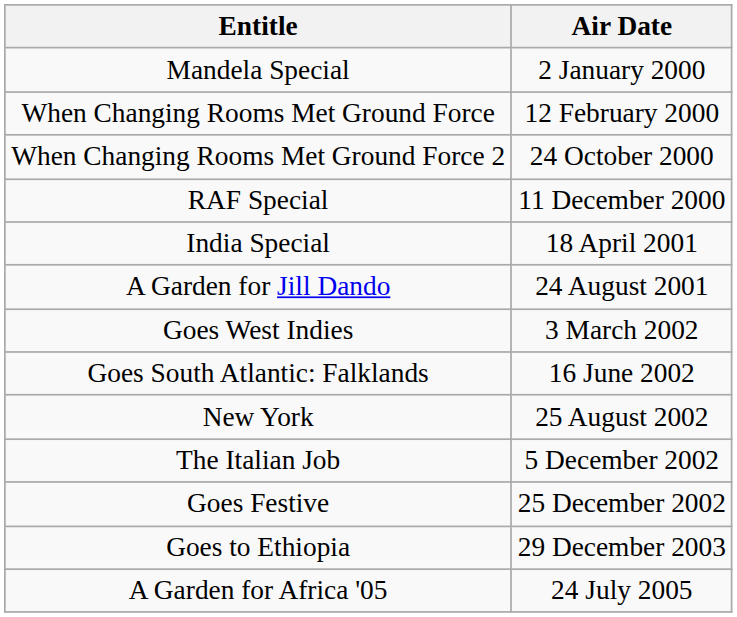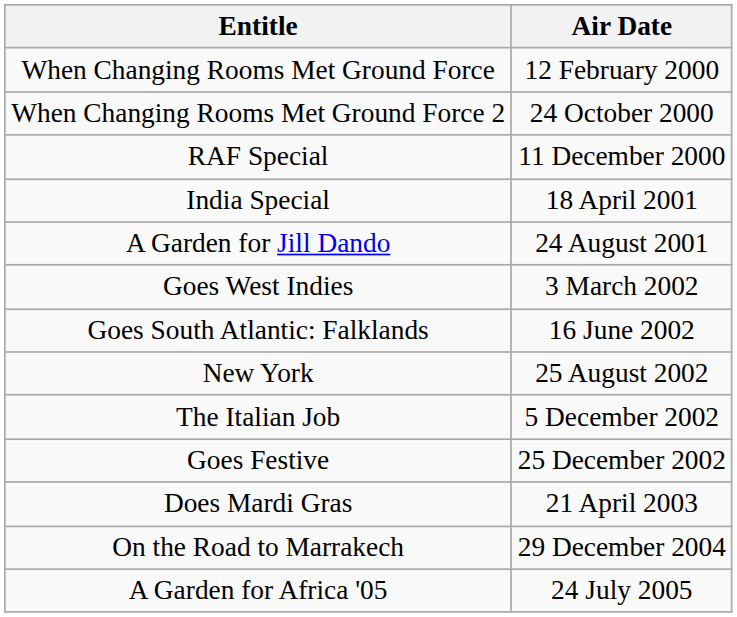- row: Mandela Special | 2 January 2000
+ row: Does Mardi Gras | 21 April 2003
- row: Goes to Ethiopia | 29 December 2003
+ row: On the Road to Marrakech | 29 December 2004
